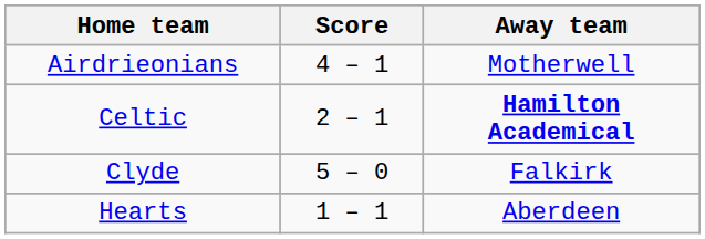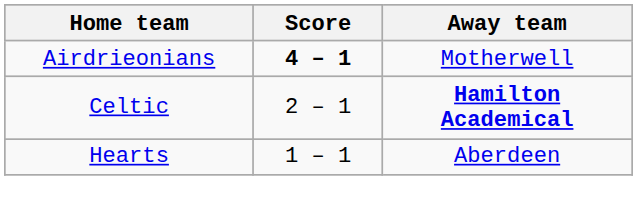Airdrieonians | Score: normal -> bold
- row: Clyde | 5 – 0 | Falkirk
